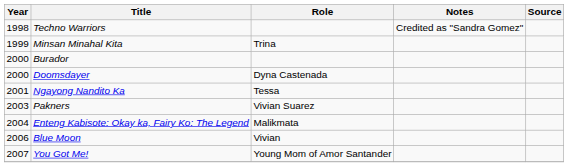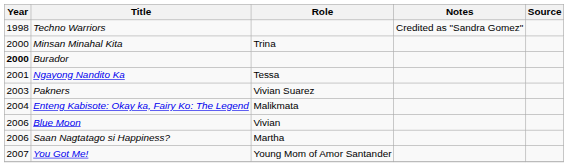Minsan Minahal Kita | Year: 1999 -> 2000
Burador | Year: normal -> bold
- row: 2000 | Doomsdayer | Dyna Castenada
+ row: 2006 | Saan Nagtatago si Happiness? | Martha
